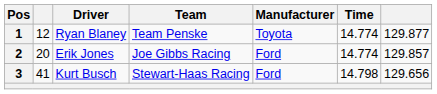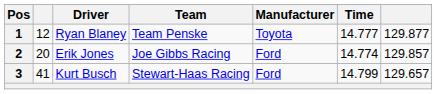1 | Time: 14.774 -> 14.777
3 | Time: 14.798 -> 14.799
3 | column 7: 129.656 -> 129.657
